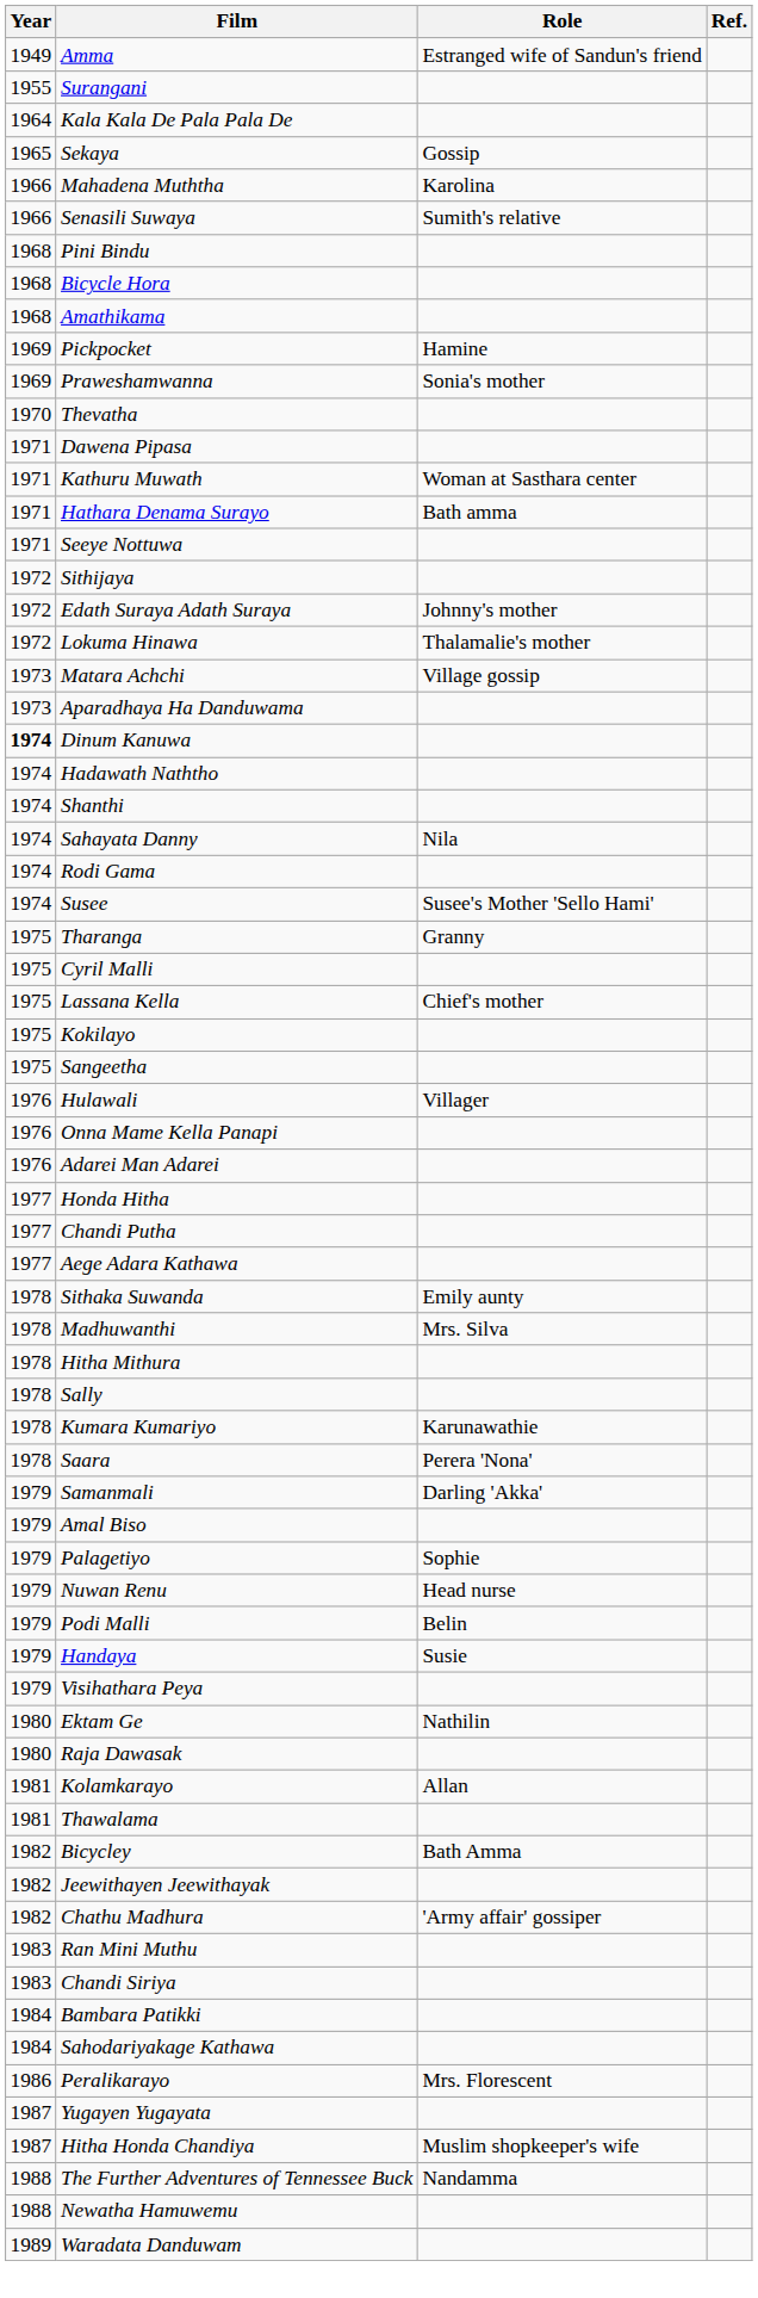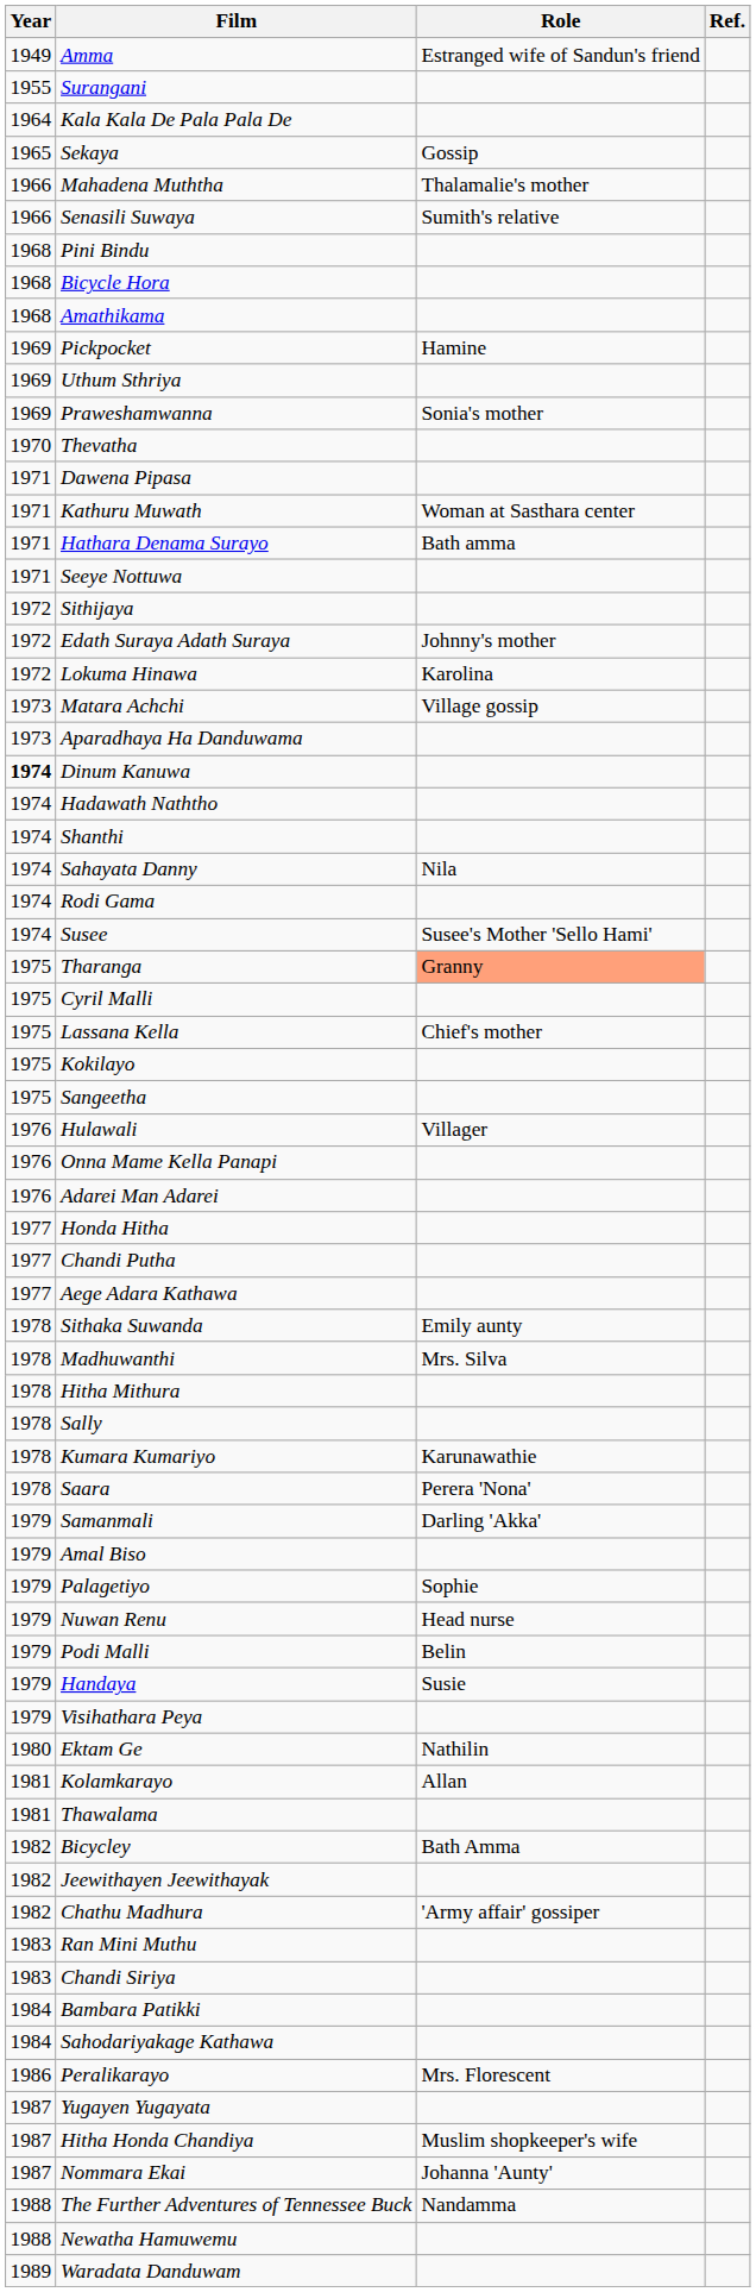Mahadena Muththa | Role: Karolina -> Thalamalie's mother
+ row: 1969 | Uthum Sthriya
Lokuma Hinawa | Role: Thalamalie's mother -> Karolina
Tharanga | Role: no background -> lightsalmon background
- row: 1980 | Raja Dawasak
+ row: 1987 | Nommara Ekai | Johanna 'Aunty'
